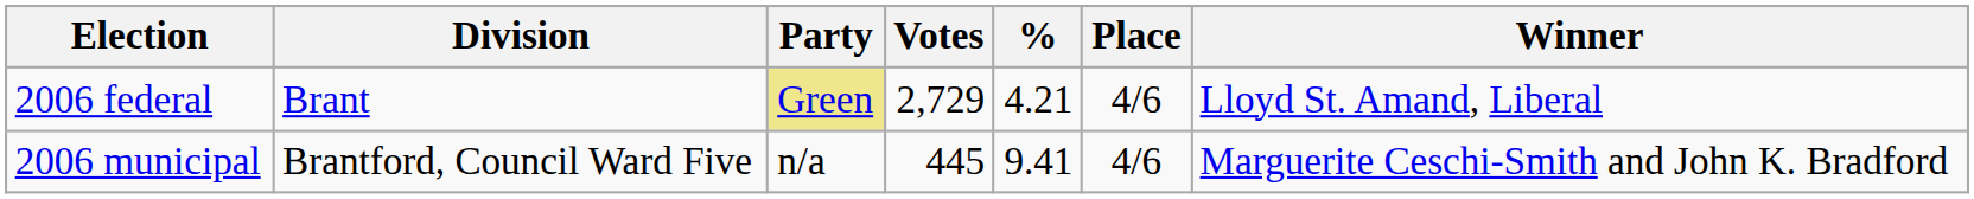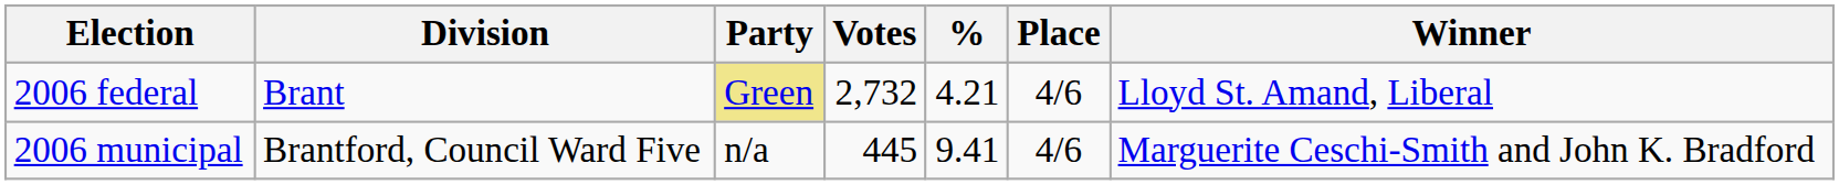2006 federal | Votes: 2,729 -> 2,732
